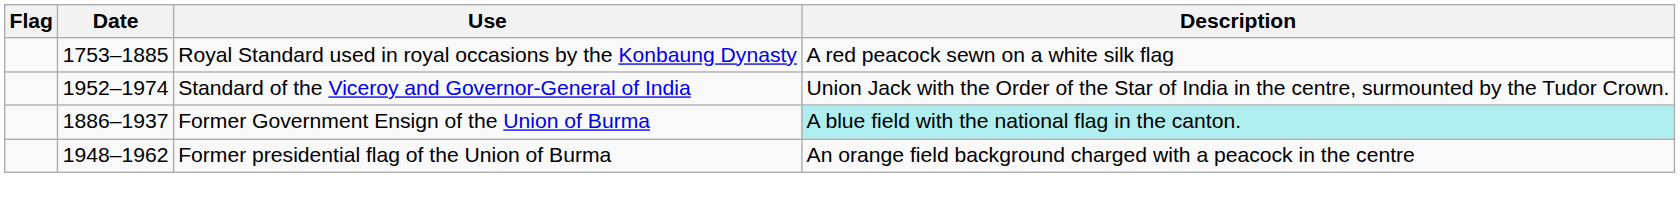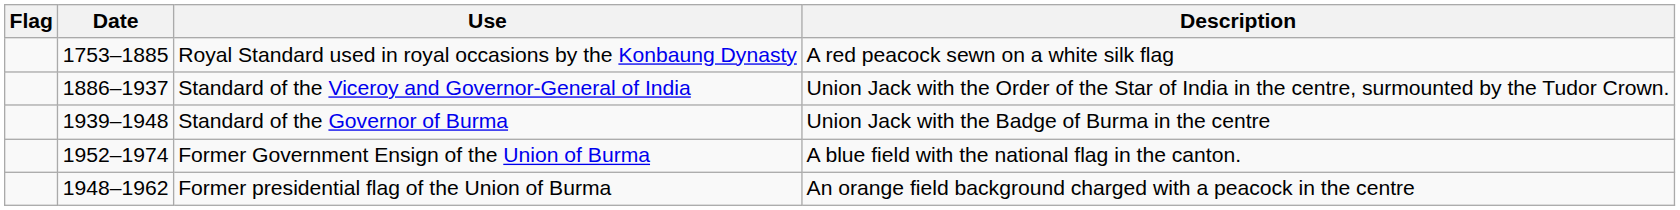Standard of the Viceroy and Governor-General of India | Date: 1952–1974 -> 1886–1937
+ row: 1939–1948 | Standard of the Governor of Burma | Union Jack with the Badge of Burma in the centre
Former Government Ensign of the Union of Burma | Date: 1886–1937 -> 1952–1974
Former Government Ensign of the Union of Burma | Description: paleturquoise background -> no background
